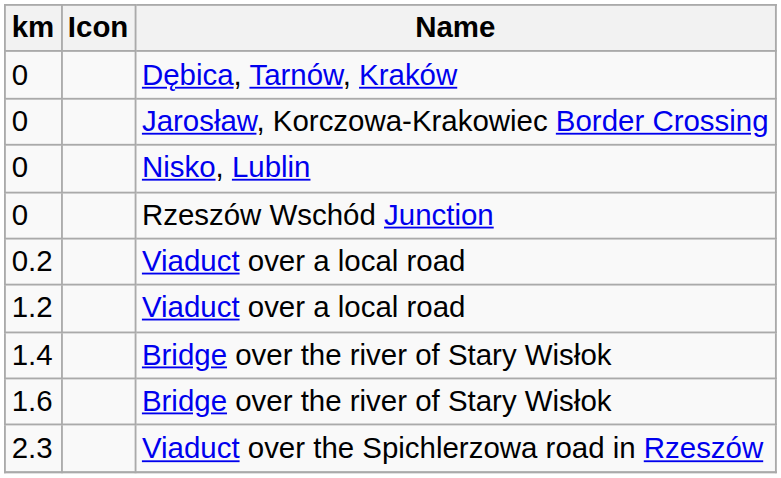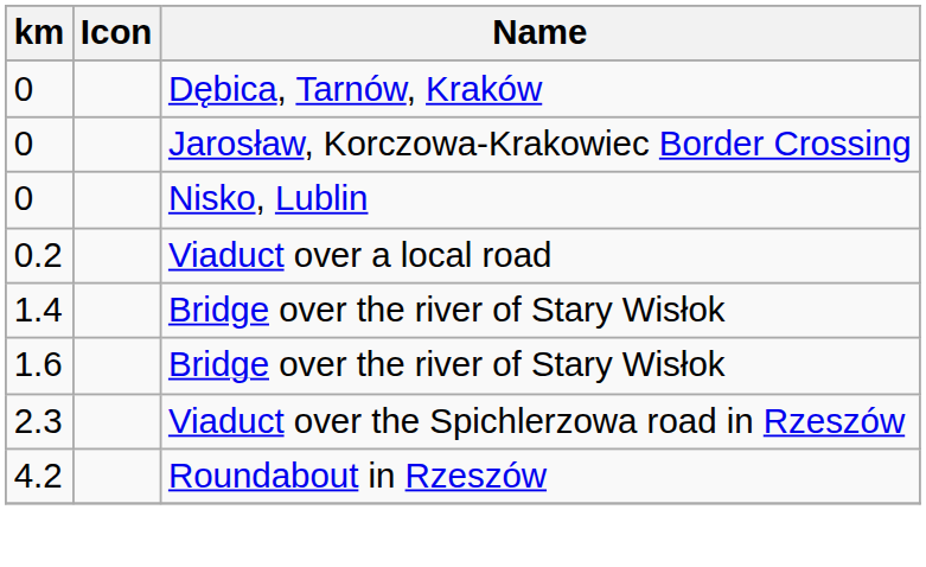- row: 0 | Rzeszów Wschód Junction
- row: 1.2 | Viaduct over a local road
+ row: 4.2 | Roundabout in Rzeszów
